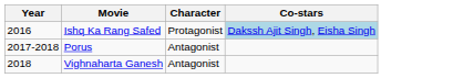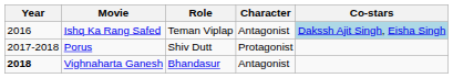+ column: Role | Teman Viplap | Shiv Dutt | Bhandasur
Ishq Ka Rang Safed | Character: Protagonist -> Antagonist
Porus | Character: Antagonist -> Protagonist
Vighnaharta Ganesh | Year: normal -> bold
